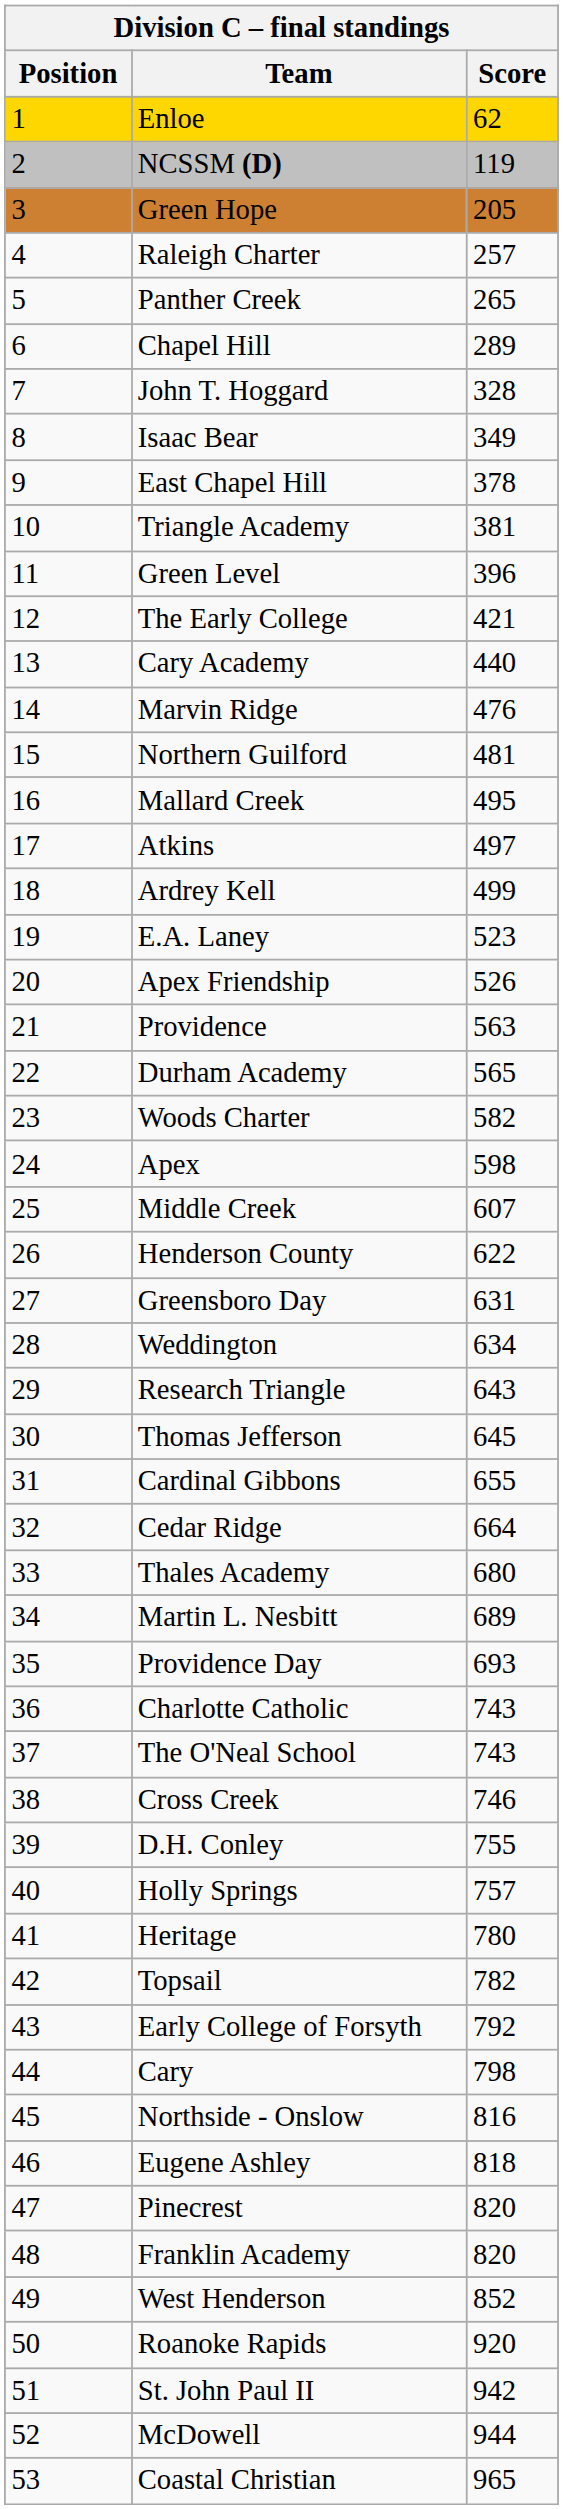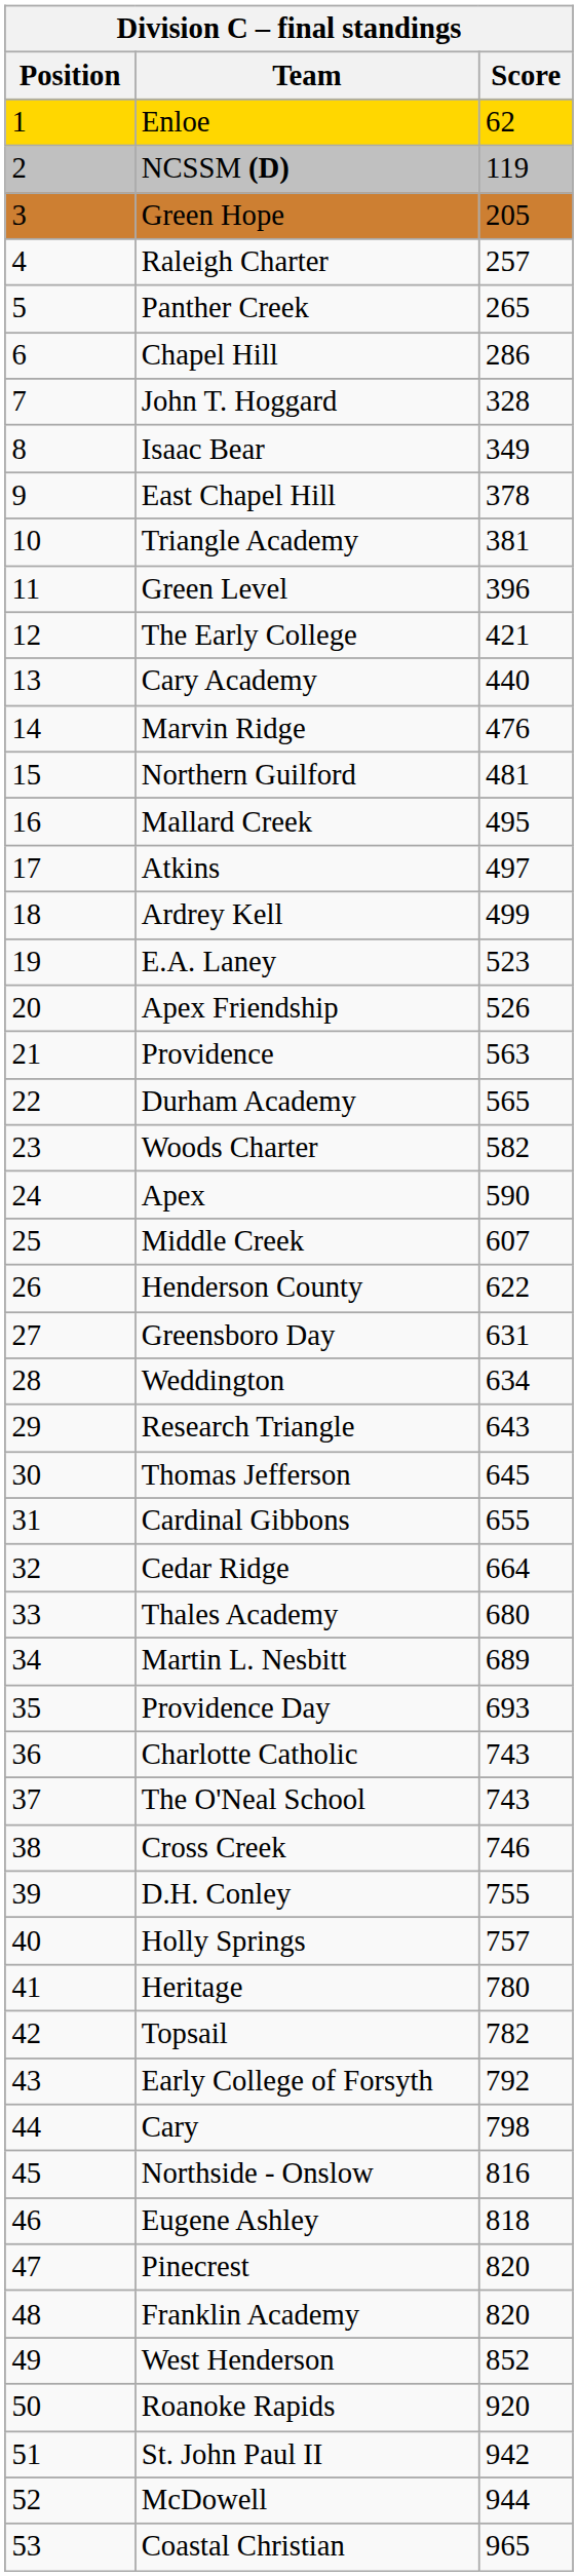Chapel Hill | Score: 289 -> 286
Apex | Score: 598 -> 590
